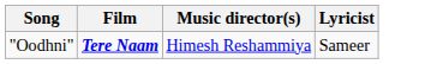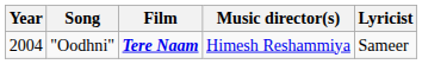+ column: Year | 2004
